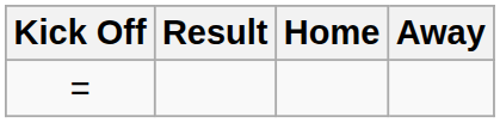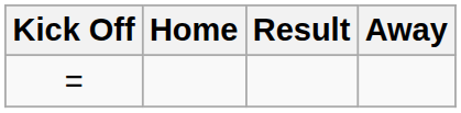columns swapped: Home <-> Result
